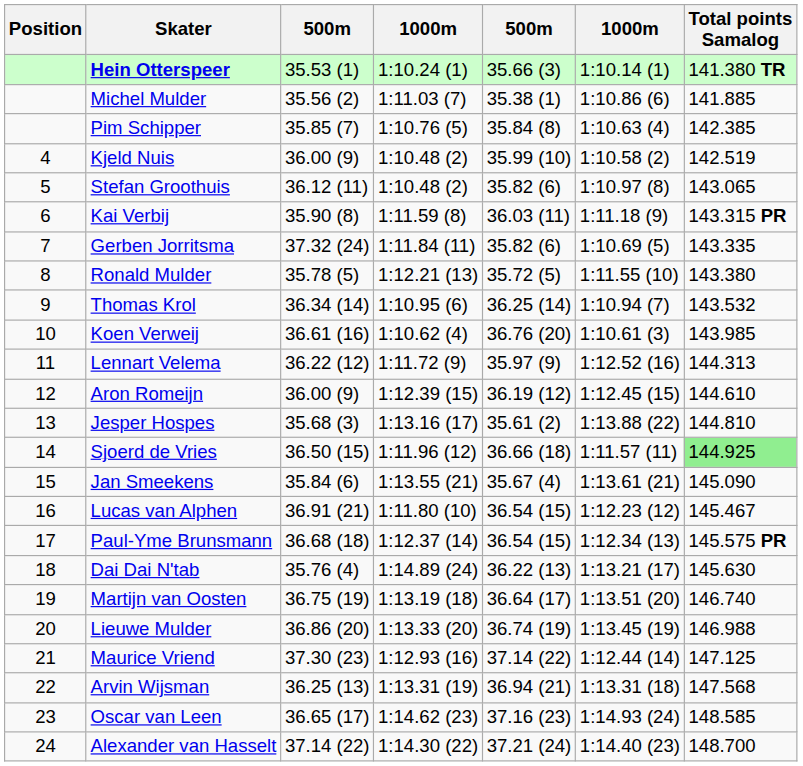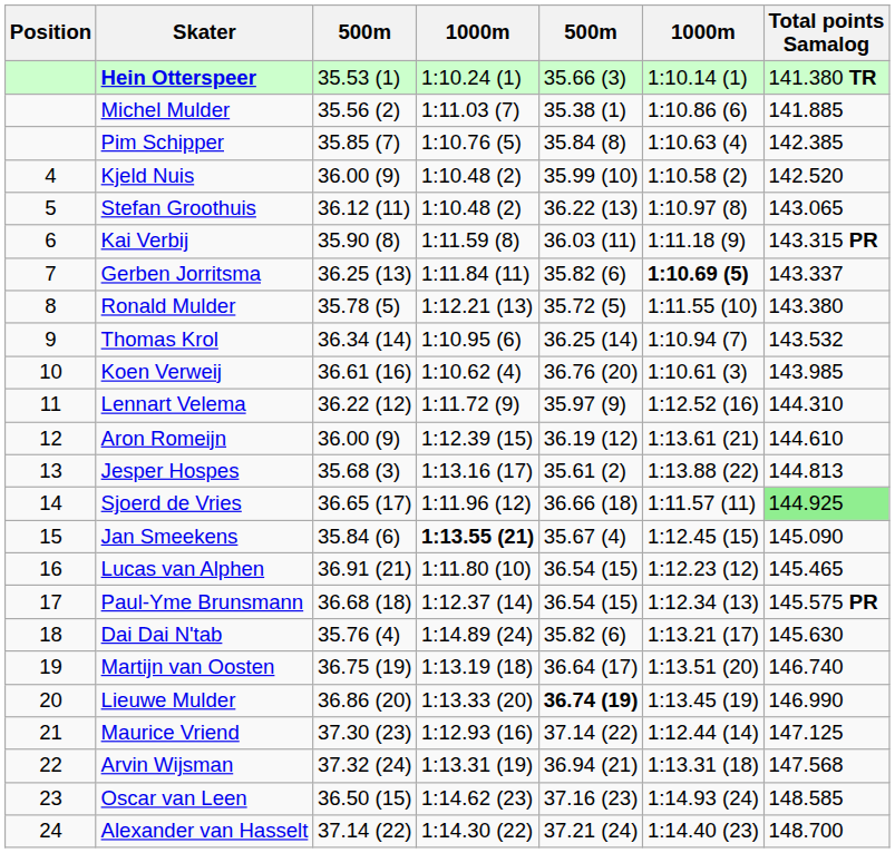Kjeld Nuis | Total points Samalog: 142.519 -> 142.520
Stefan Groothuis | column 5: 35.82 (6) -> 36.22 (13)
Gerben Jorritsma | column 3: 37.32 (24) -> 36.25 (13)
Gerben Jorritsma | column 6: normal -> bold
Gerben Jorritsma | Total points Samalog: 143.335 -> 143.337
Lennart Velema | Total points Samalog: 144.313 -> 144.310
Aron Romeijn | column 6: 1:12.45 (15) -> 1:13.61 (21)
Jesper Hospes | Total points Samalog: 144.810 -> 144.813
Sjoerd de Vries | column 3: 36.50 (15) -> 36.65 (17)
Jan Smeekens | column 4: normal -> bold
Jan Smeekens | column 6: 1:13.61 (21) -> 1:12.45 (15)
Lucas van Alphen | Total points Samalog: 145.467 -> 145.465
Dai Dai N'tab | column 5: 36.22 (13) -> 35.82 (6)
Lieuwe Mulder | column 5: normal -> bold
Lieuwe Mulder | Total points Samalog: 146.988 -> 146.990
Arvin Wijsman | column 3: 36.25 (13) -> 37.32 (24)
Oscar van Leen | column 3: 36.65 (17) -> 36.50 (15)
